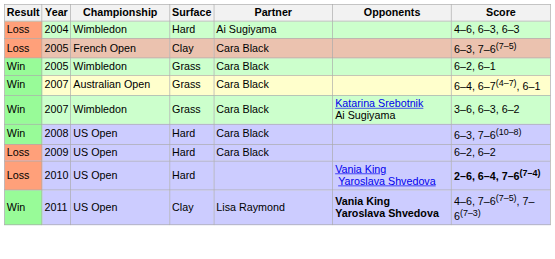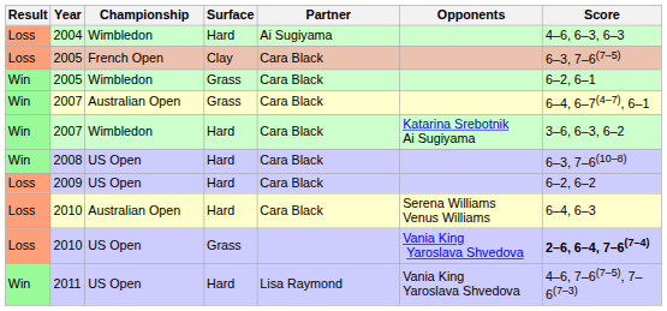2007 / Wimbledon | Surface: Grass -> Hard
+ row: Loss | 2010 | Australian Open | Hard | Cara Black | Serena Williams Venus Williams | 6–4, 6–3
2010 / US Open | Surface: Hard -> Grass
2011 | Surface: Clay -> Hard
2011 | Opponents: bold -> normal
